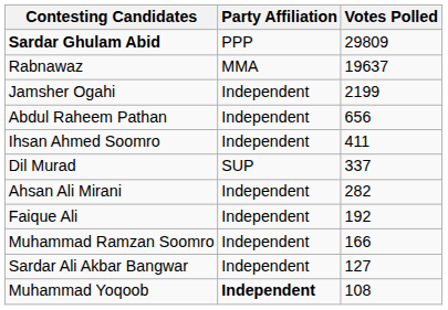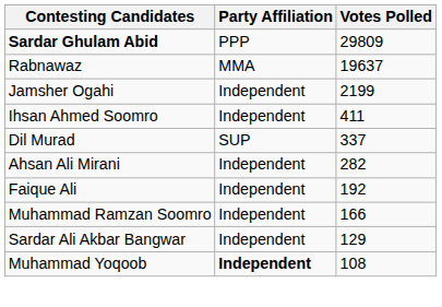- row: Abdul Raheem Pathan | Independent | 656
Sardar Ali Akbar Bangwar | Votes Polled: 127 -> 129
